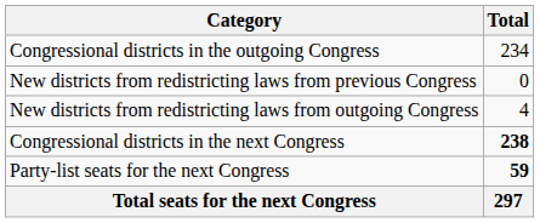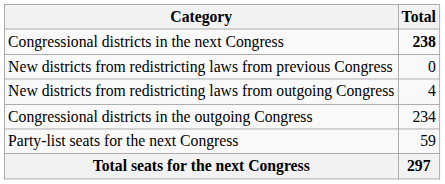rows swapped: Congressional districts in the outgoing Congress <-> Congressional districts in the next Congress
Party-list seats for the next Congress | Total: bold -> normal
